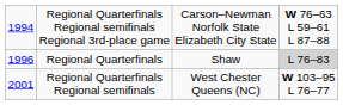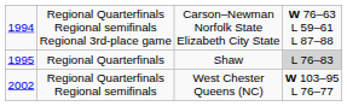Regional Quarterfinals | column 1: 1996 -> 1995
Regional Quarterfinals Regional semifinals | column 1: 2001 -> 2002
